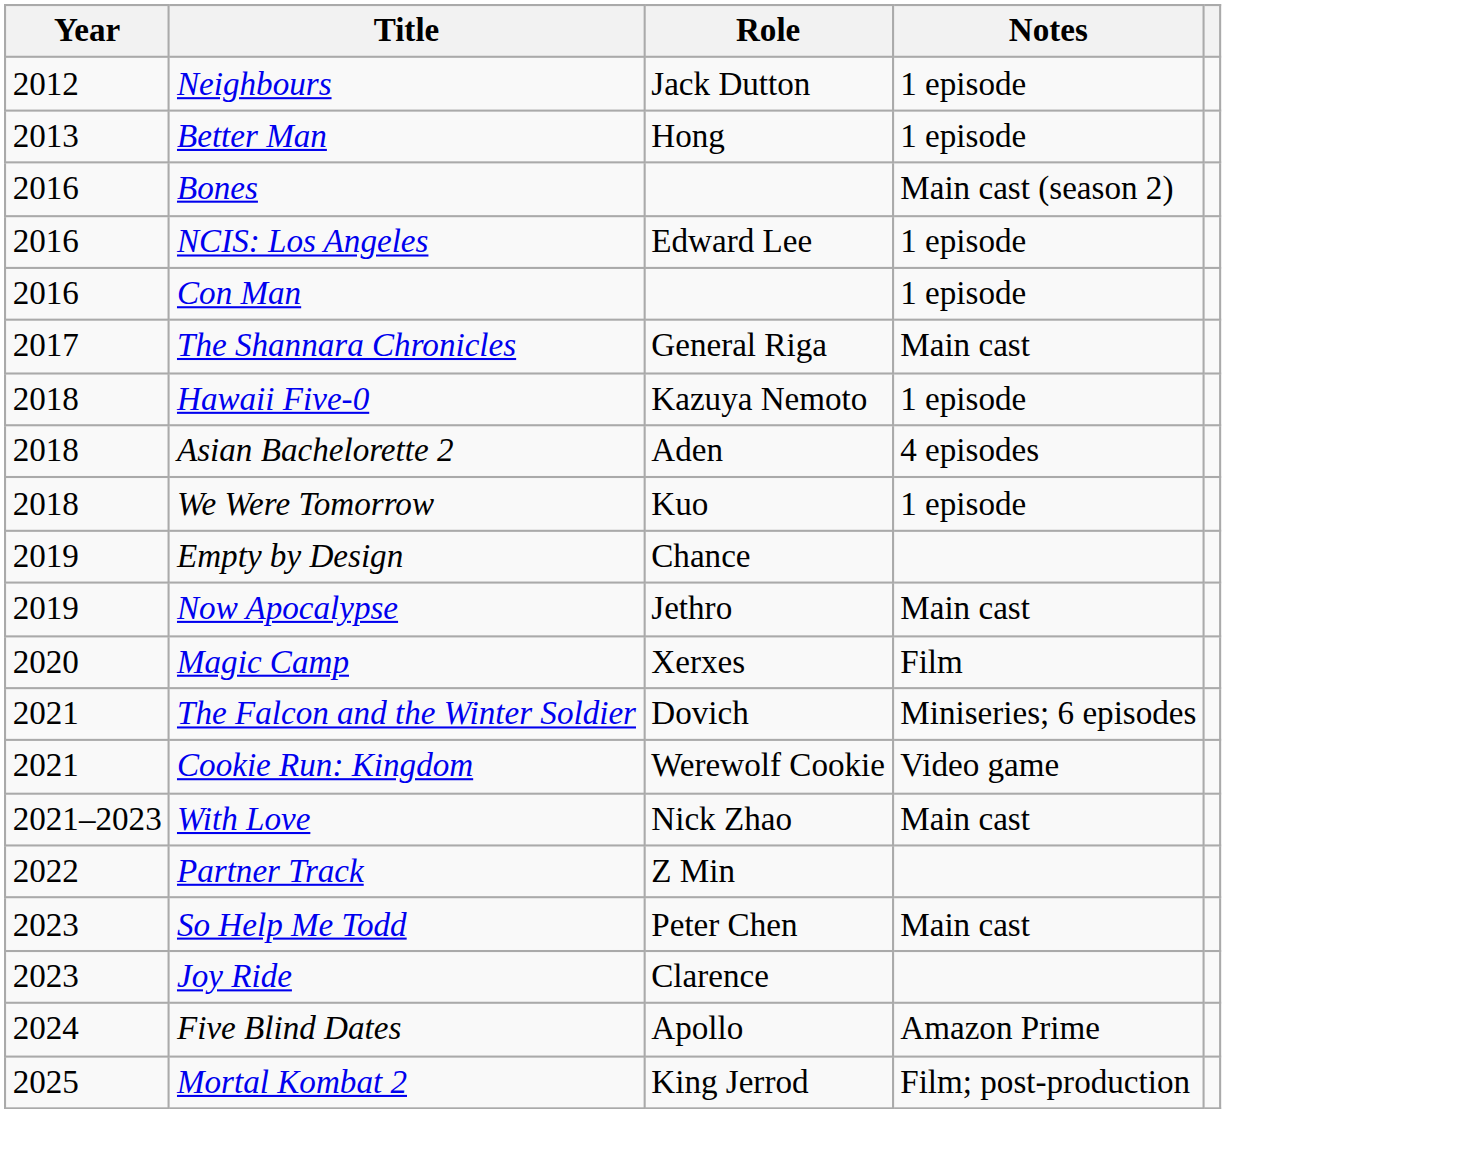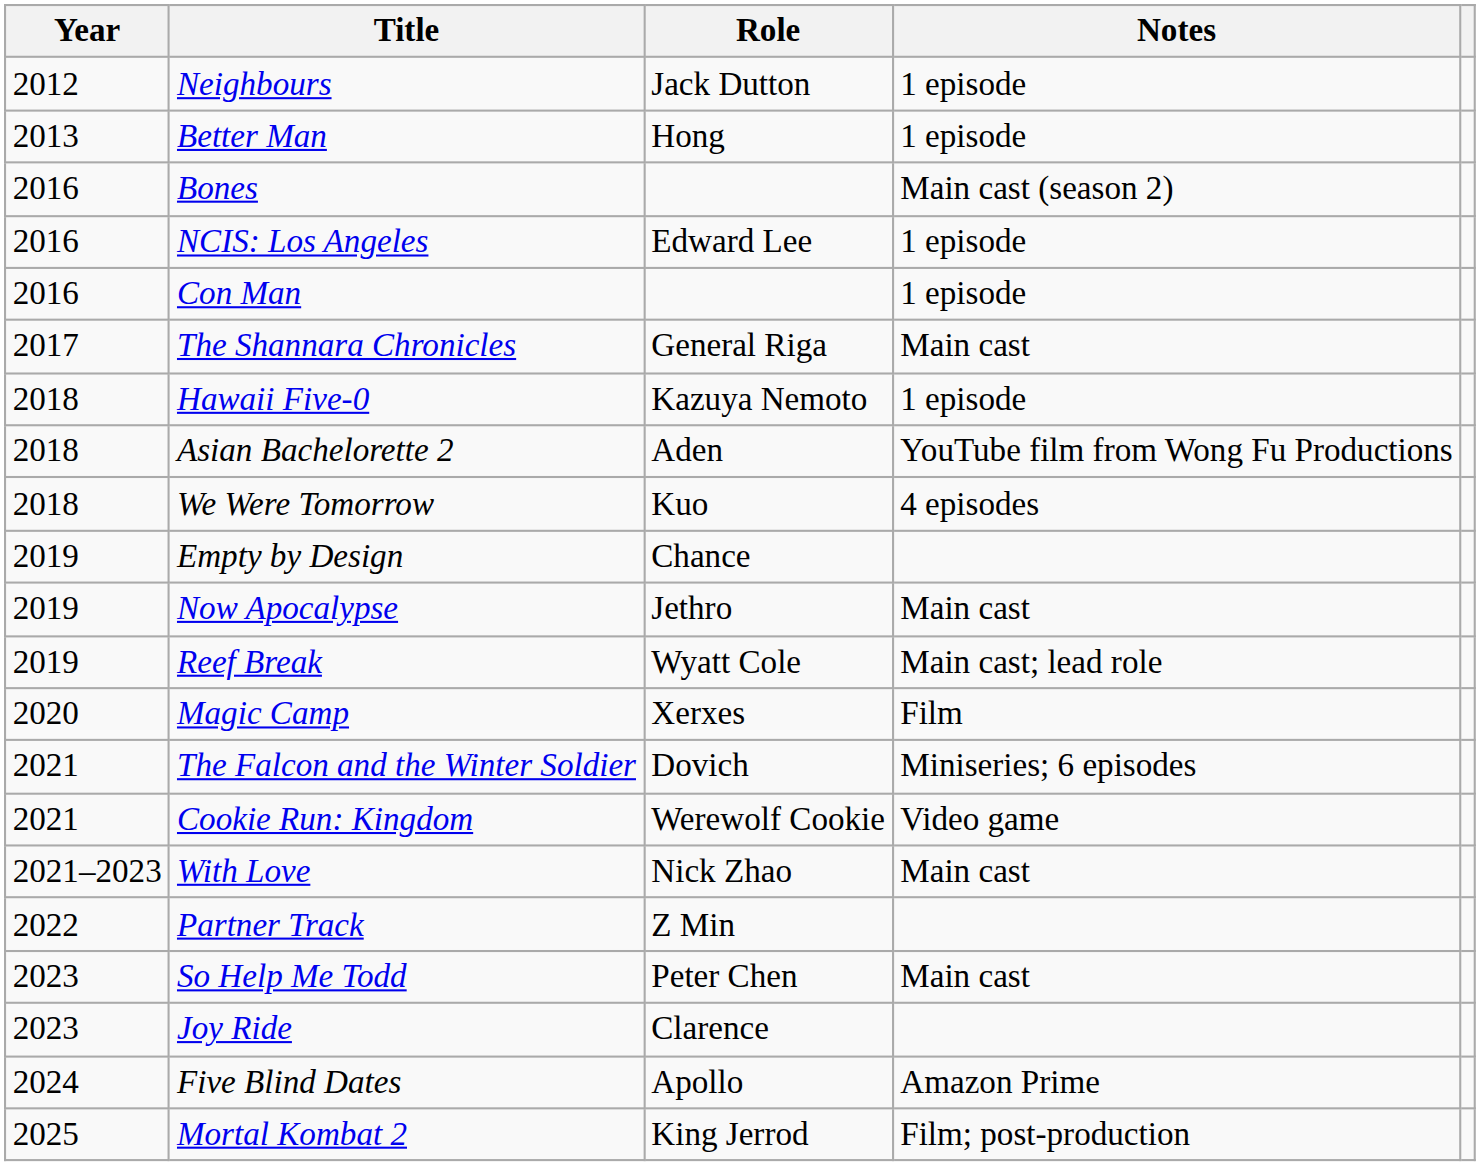Asian Bachelorette 2 | Notes: 4 episodes -> YouTube film from Wong Fu Productions
We Were Tomorrow | Notes: 1 episode -> 4 episodes
+ row: 2019 | Reef Break | Wyatt Cole | Main cast; lead role
